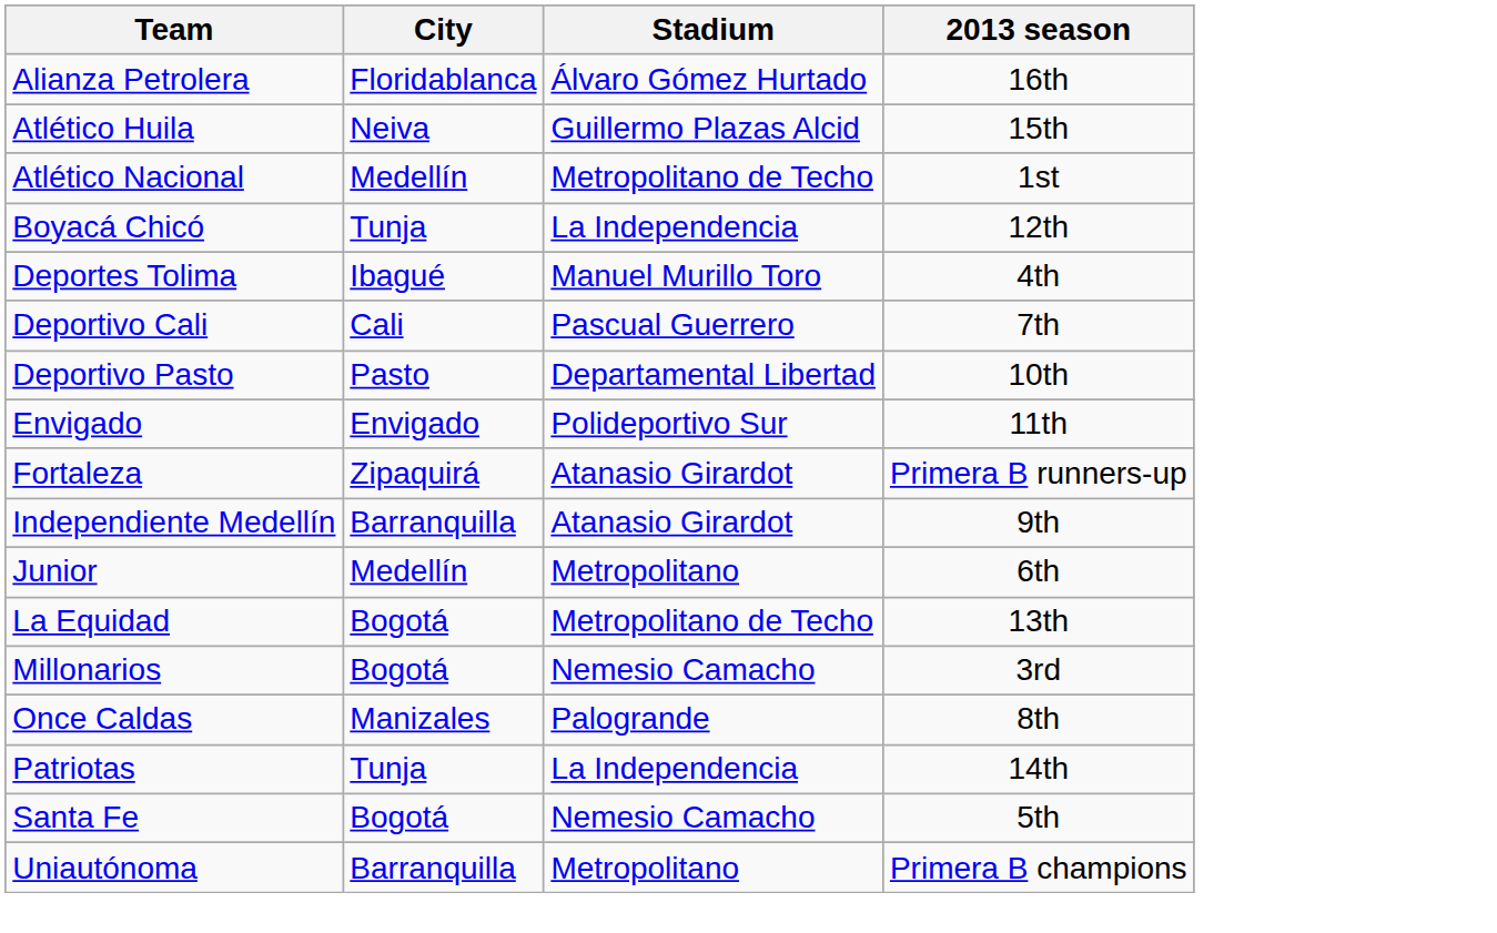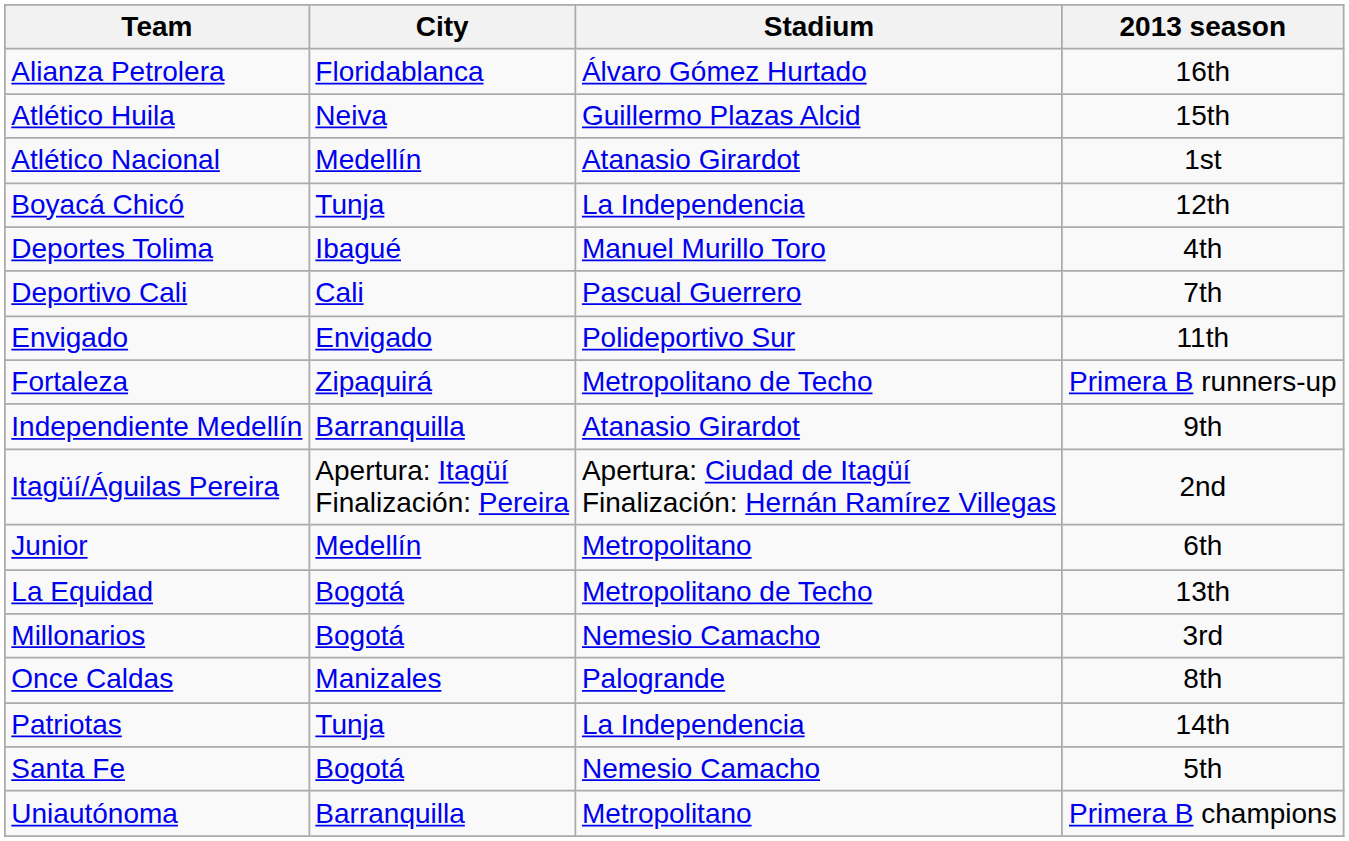Atlético Nacional | Stadium: Metropolitano de Techo -> Atanasio Girardot
- row: Deportivo Pasto | Pasto | Departamental Libertad | 10th
Fortaleza | Stadium: Atanasio Girardot -> Metropolitano de Techo
+ row: Itagüí/Águilas Pereira | Apertura: Itagüí Finalización: Pereira | Apertura: Ciudad de Itagüí Finalización: Hernán Ramírez Villegas | 2nd
